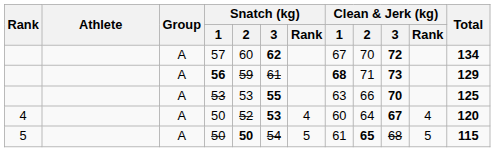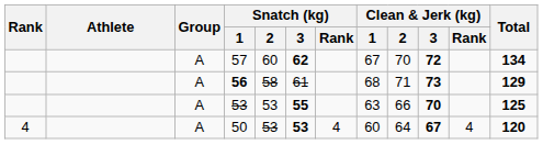56 | Snatch (kg) / 2: 59 -> 58
56 | Clean & Jerk (kg) / 1: bold -> normal
4 / 50 | Snatch (kg) / 2: 52 -> 53
- row: 5 | A | 50 | 50 | 54 | 5 | 61 | 65 | 68 | 5 | 115
